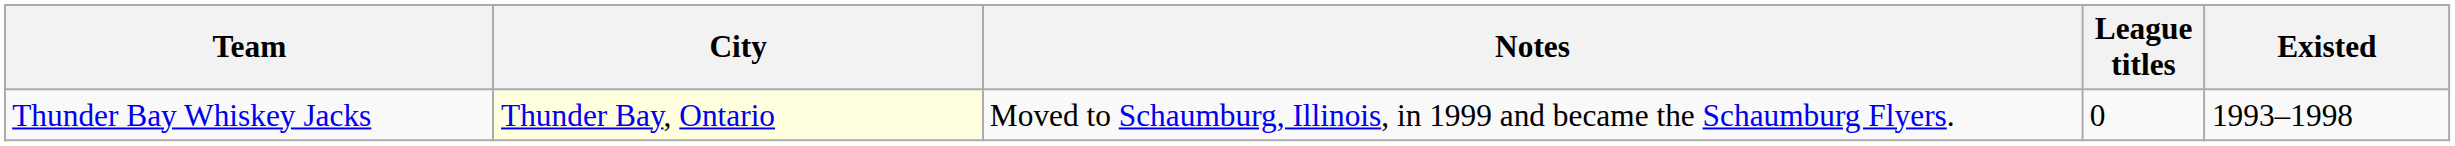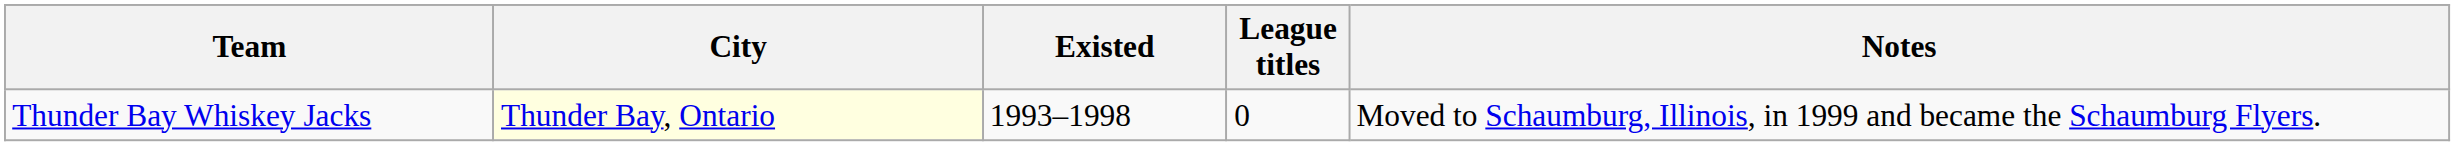columns swapped: Existed <-> Notes
